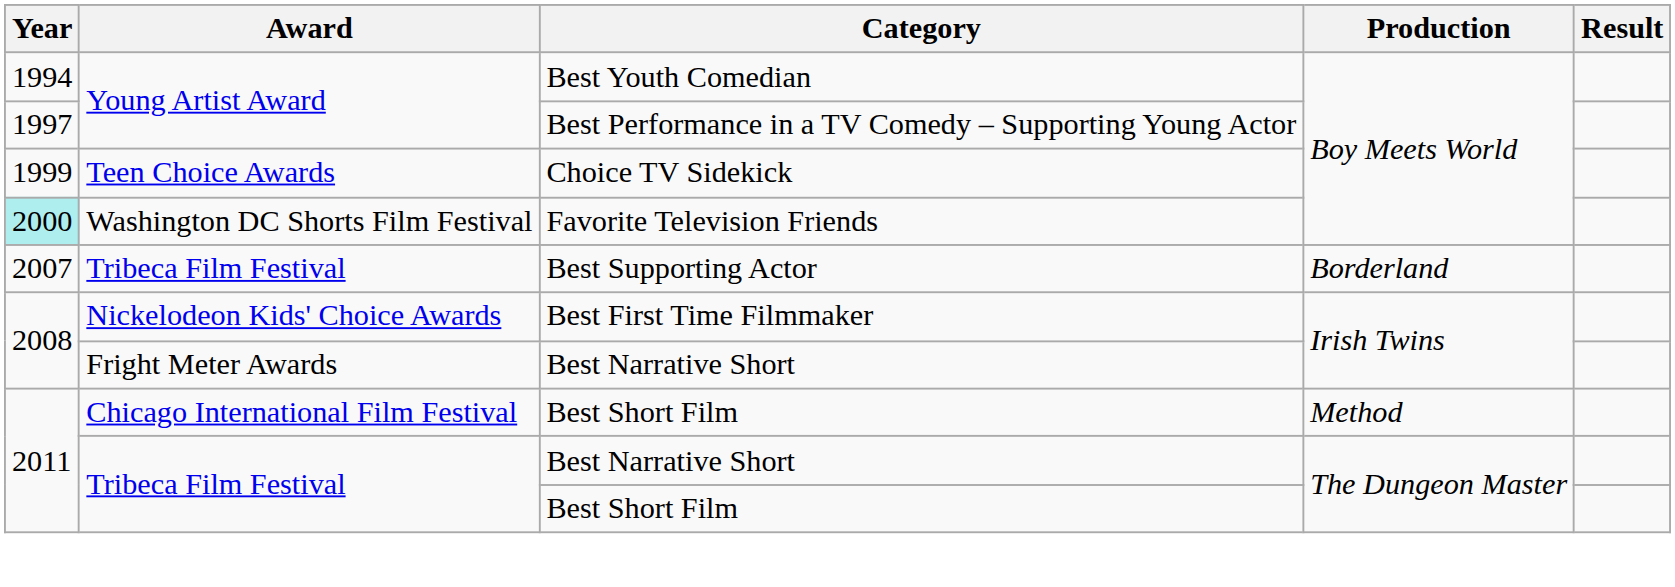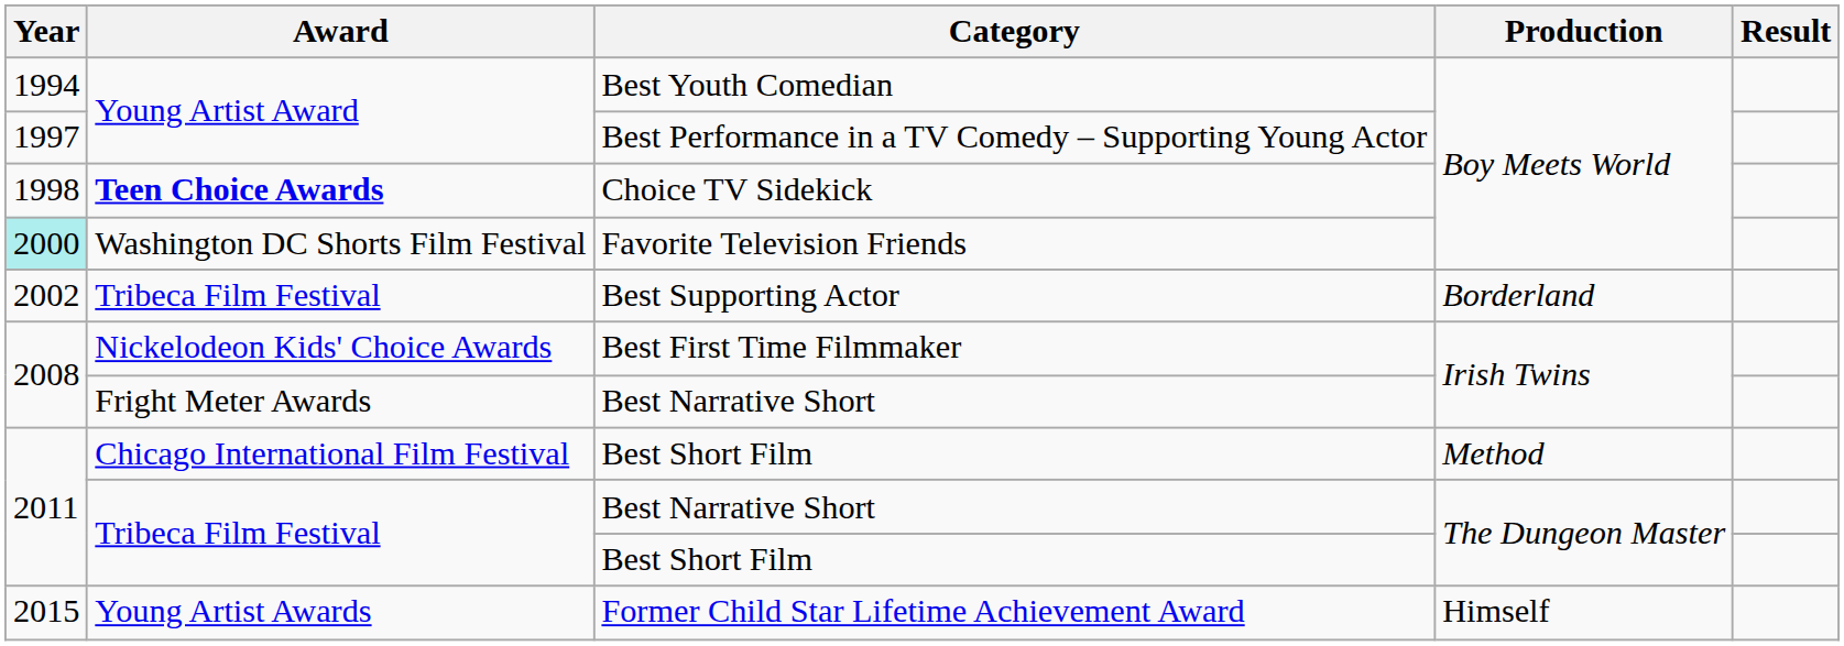Choice TV Sidekick | Year: 1999 -> 1998
Choice TV Sidekick | Award: normal -> bold
Best Supporting Actor | Year: 2007 -> 2002
+ row: 2015 | Young Artist Awards | Former Child Star Lifetime Achievement Award | Himself
